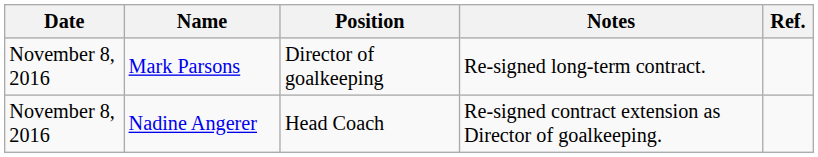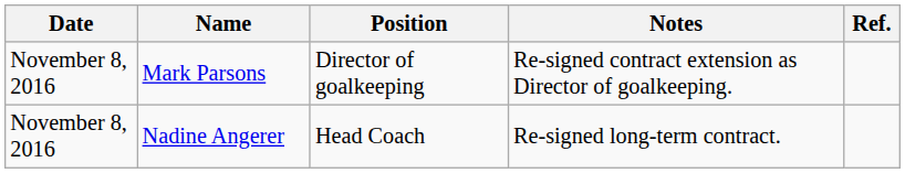Mark Parsons | Notes: Re-signed long-term contract. -> Re-signed contract extension as Director of goalkeeping.
Nadine Angerer | Notes: Re-signed contract extension as Director of goalkeeping. -> Re-signed long-term contract.
